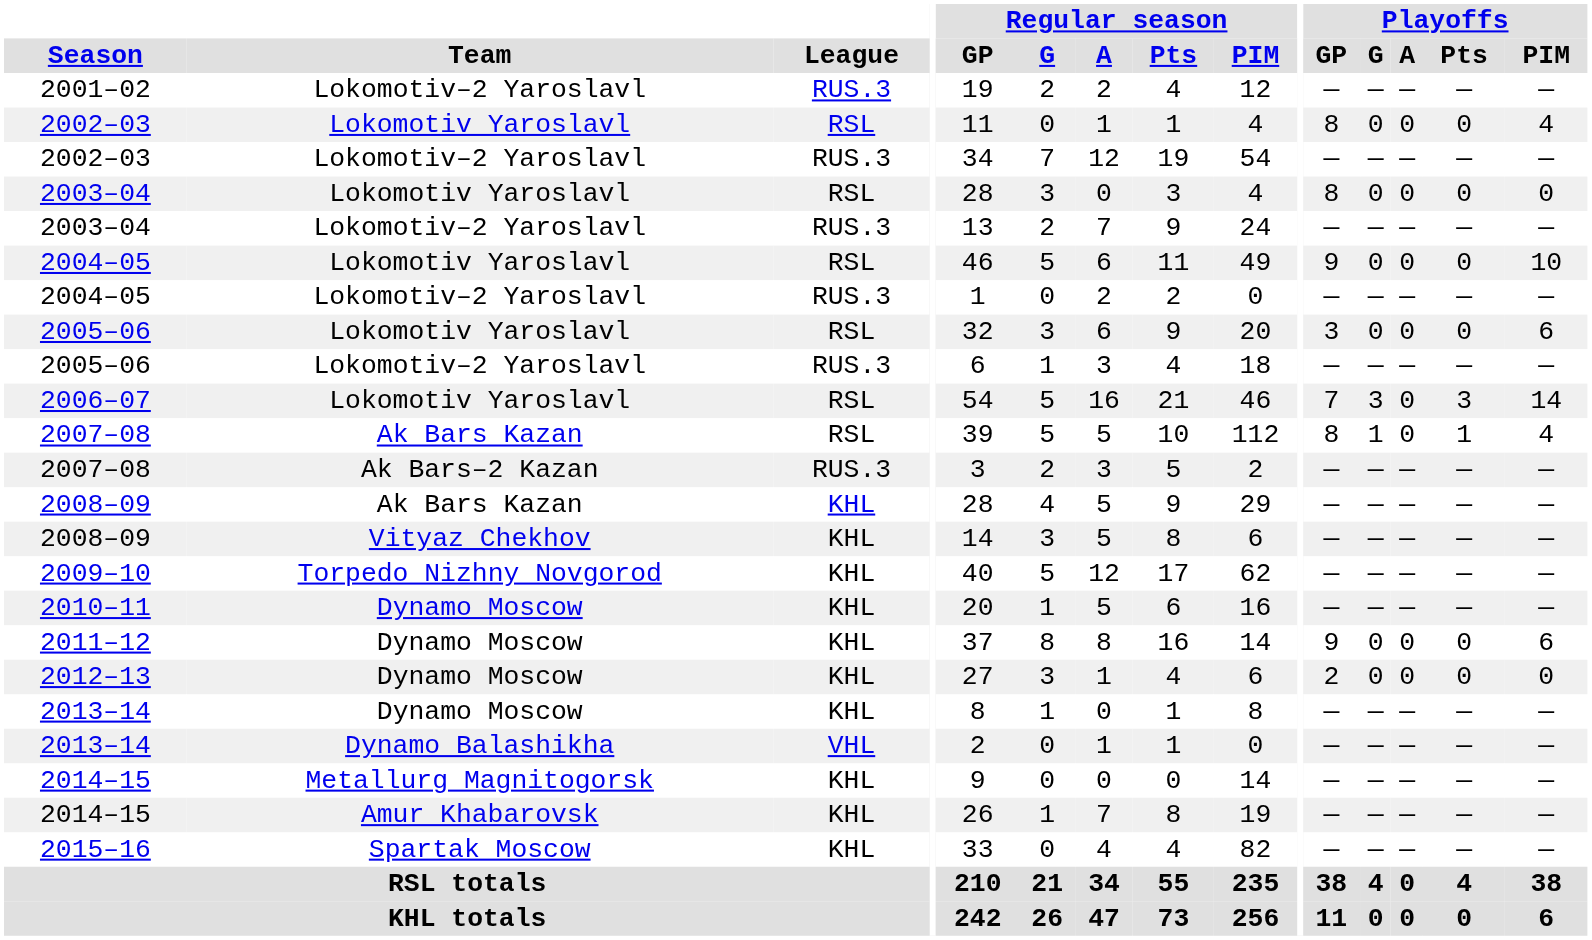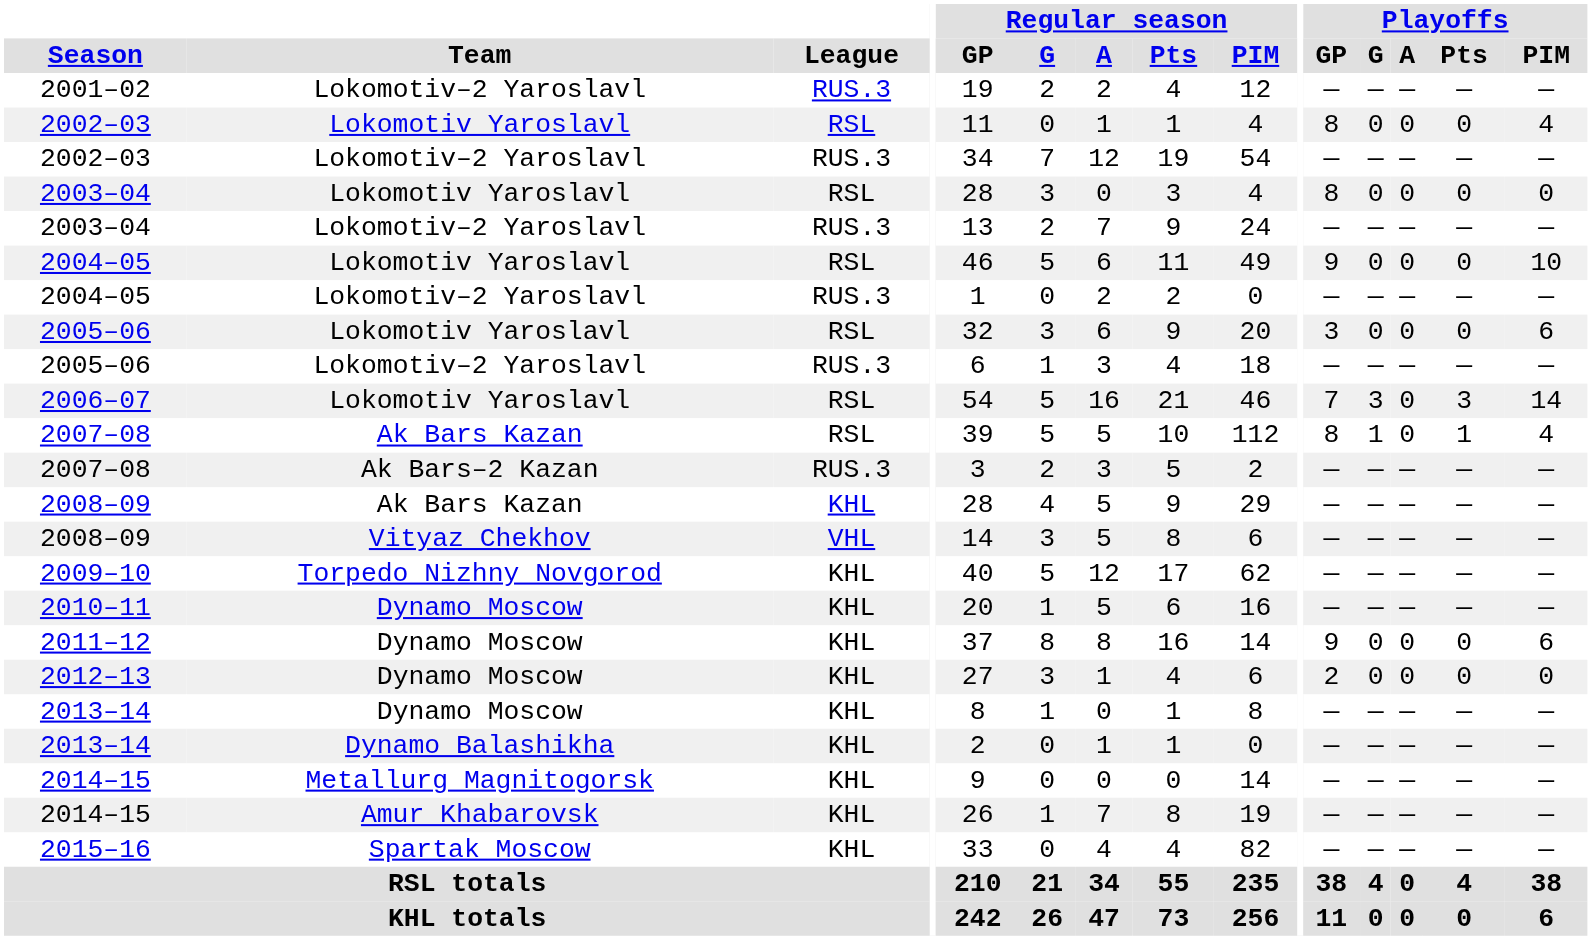2008–09 / Vityaz Chekhov | League: KHL -> VHL
2013–14 / Dynamo Balashikha | League: VHL -> KHL
